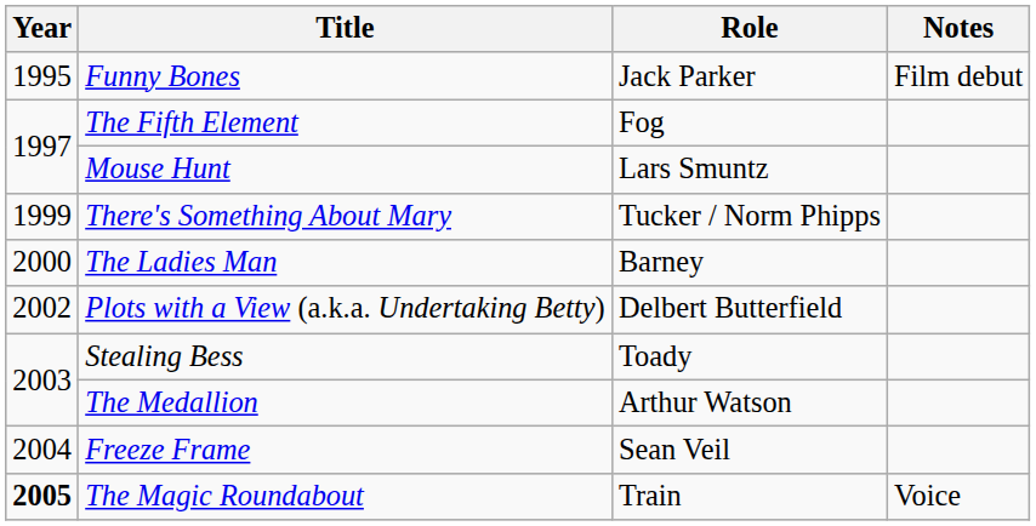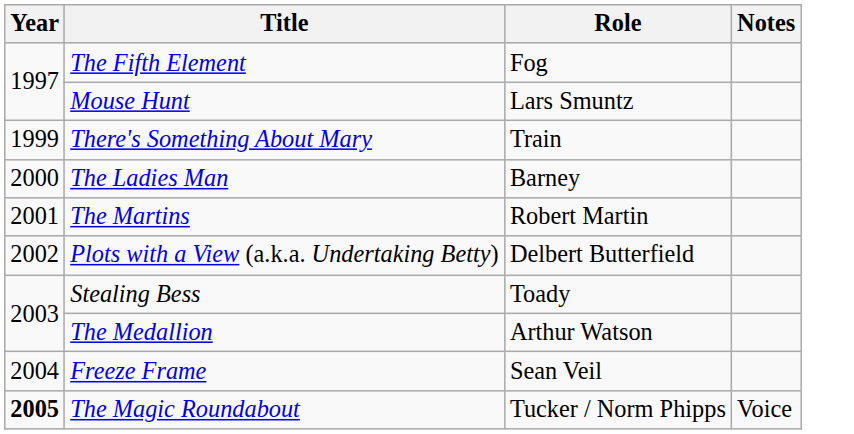- row: 1995 | Funny Bones | Jack Parker | Film debut
There's Something About Mary | Role: Tucker / Norm Phipps -> Train
+ row: 2001 | The Martins | Robert Martin
The Magic Roundabout | Role: Train -> Tucker / Norm Phipps
